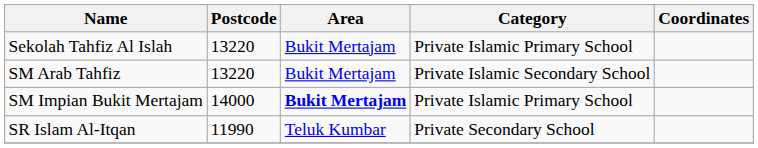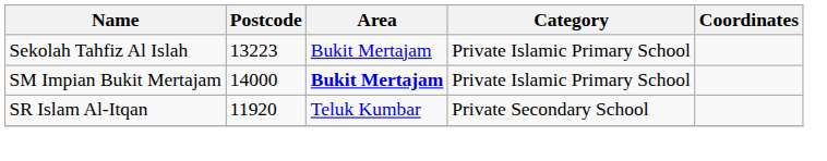Sekolah Tahfiz Al Islah | Postcode: 13220 -> 13223
- row: SM Arab Tahfiz | 13220 | Bukit Mertajam | Private Islamic Secondary School
SR Islam Al-Itqan | Postcode: 11990 -> 11920
